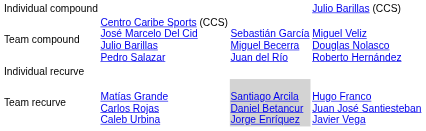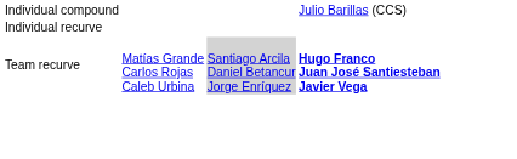- row: Team compound | Centro Caribe Sports (CCS) José Marcelo Del Cid Julio Barillas Pedro Salazar | Sebastián García Miguel Becerra Juan del Río | Miguel Veliz Douglas Nolasco Roberto Hernández
Team recurve | column 4: normal -> bold
